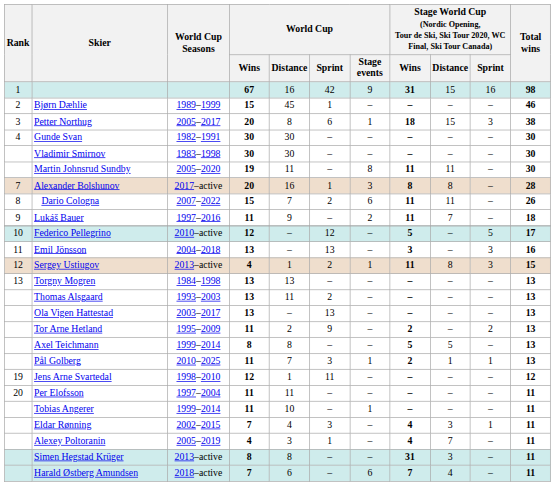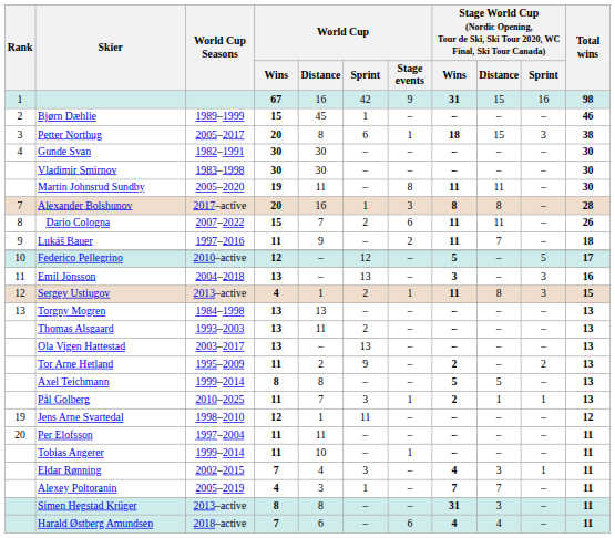Alexey Poltoranin | column 8: 4 -> 7
Harald Østberg Amundsen | column 8: 7 -> 4
